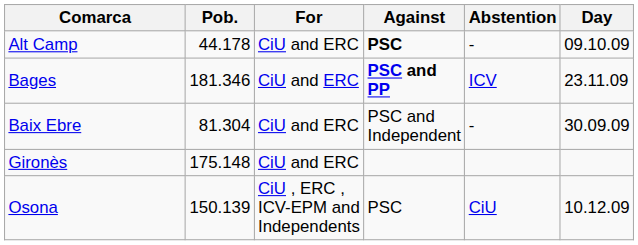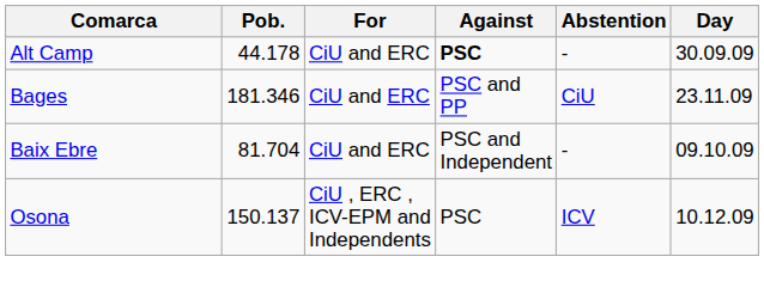Alt Camp | Day: 09.10.09 -> 30.09.09
Bages | Against: bold -> normal
Bages | Abstention: ICV -> CiU
Baix Ebre | Pob.: 81.304 -> 81.704
Baix Ebre | Day: 30.09.09 -> 09.10.09
- row: Gironès | 175.148 | CiU and ERC
Osona | Pob.: 150.139 -> 150.137
Osona | Abstention: CiU -> ICV
